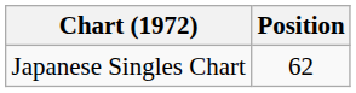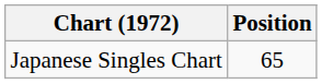Japanese Singles Chart | Position: 62 -> 65
